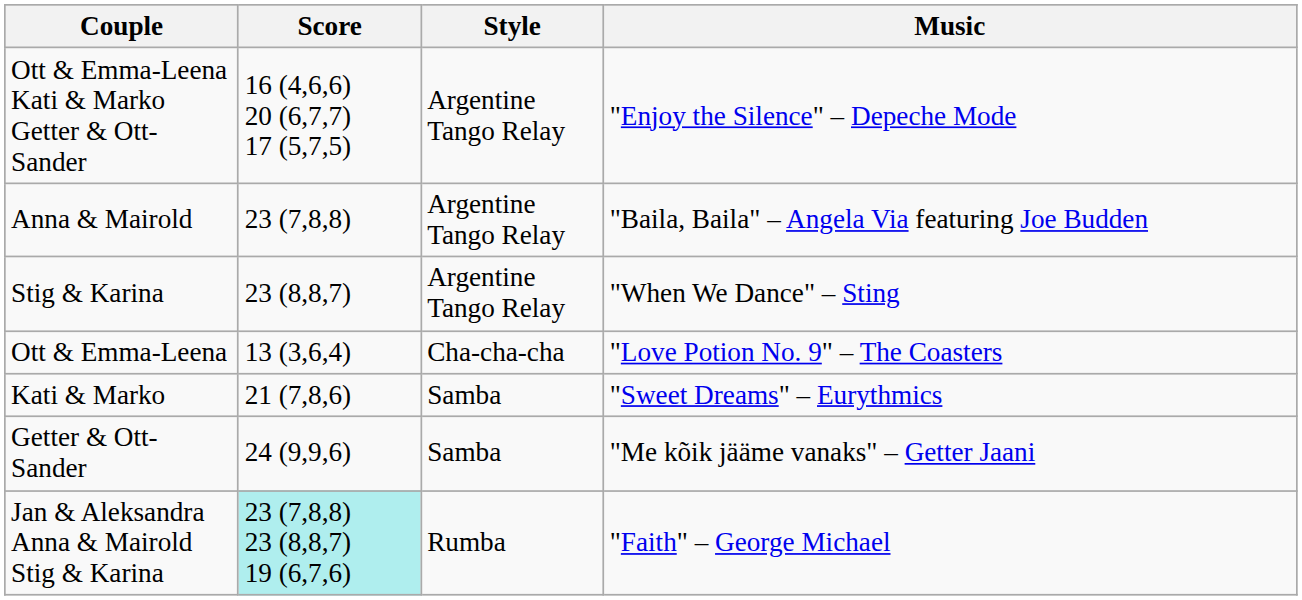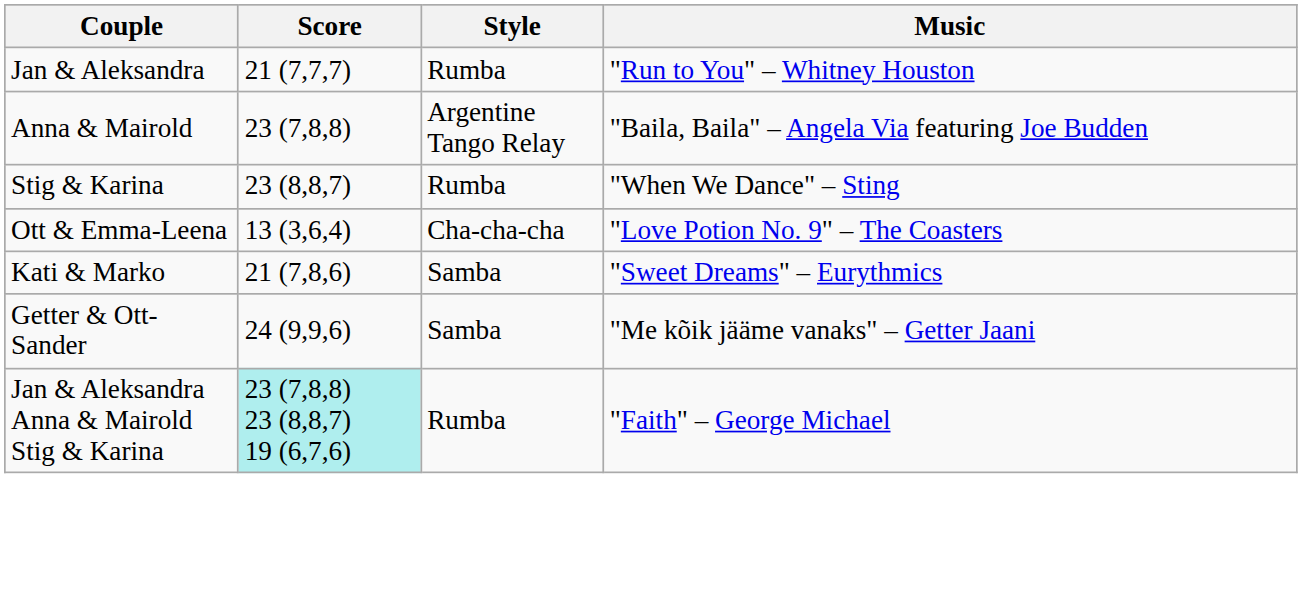- row: Ott & Emma-Leena Kati & Marko Getter & Ott-Sander | 16 (4,6,6) 20 (6,7,7) 17 (5,7,5) | Argentine Tango Relay | "Enjoy the Silence" – Depeche Mode
+ row: Jan & Aleksandra | 21 (7,7,7) | Rumba | "Run to You" – Whitney Houston
Stig & Karina | Style: Argentine Tango Relay -> Rumba
